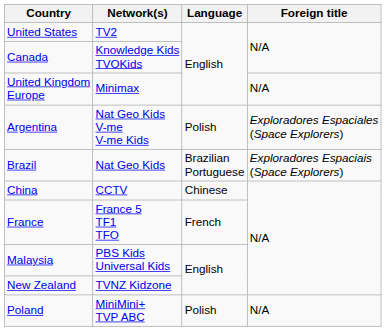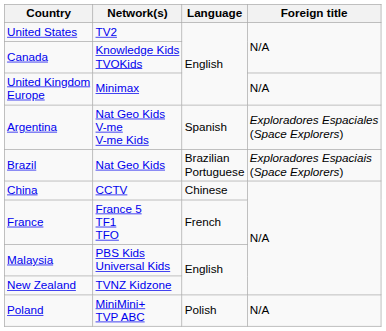Argentina | Language: Polish -> Spanish
